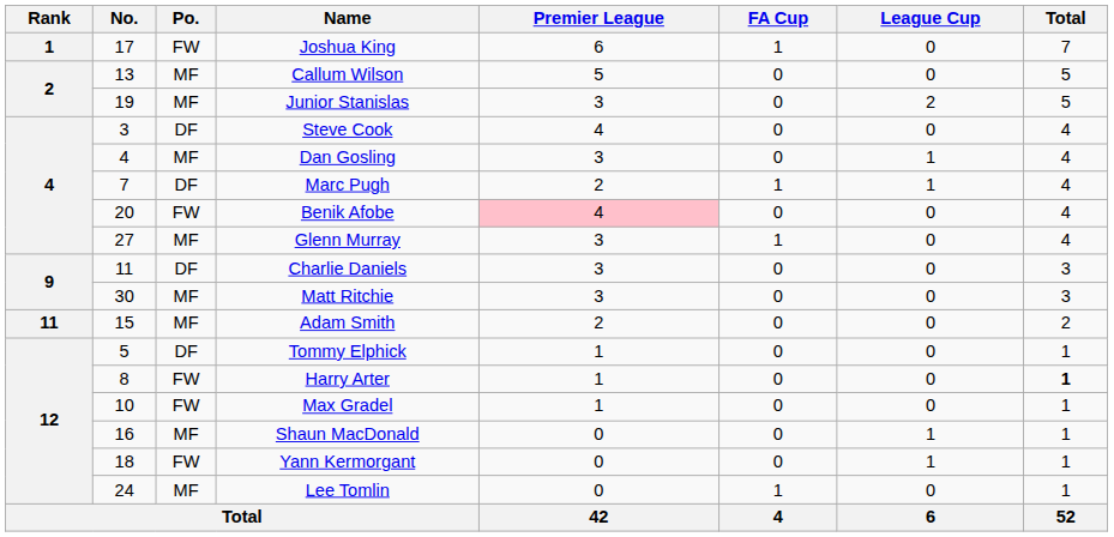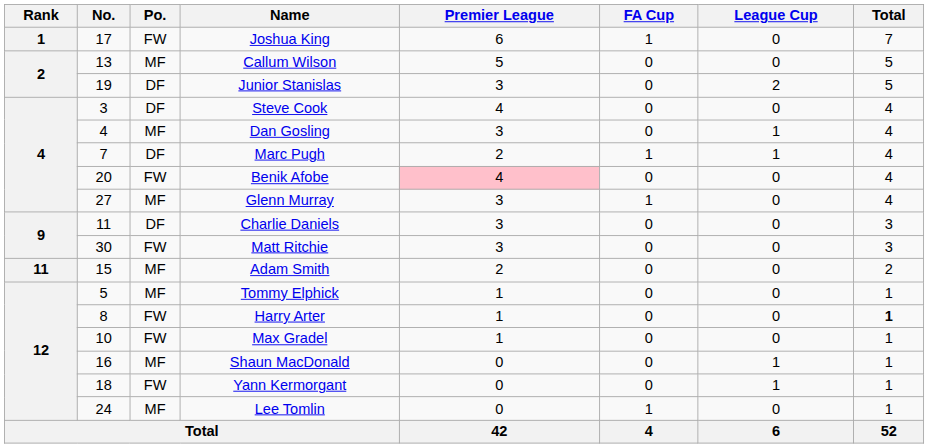Junior Stanislas | Po.: MF -> DF
Matt Ritchie | Po.: MF -> FW
Tommy Elphick | Po.: DF -> MF
